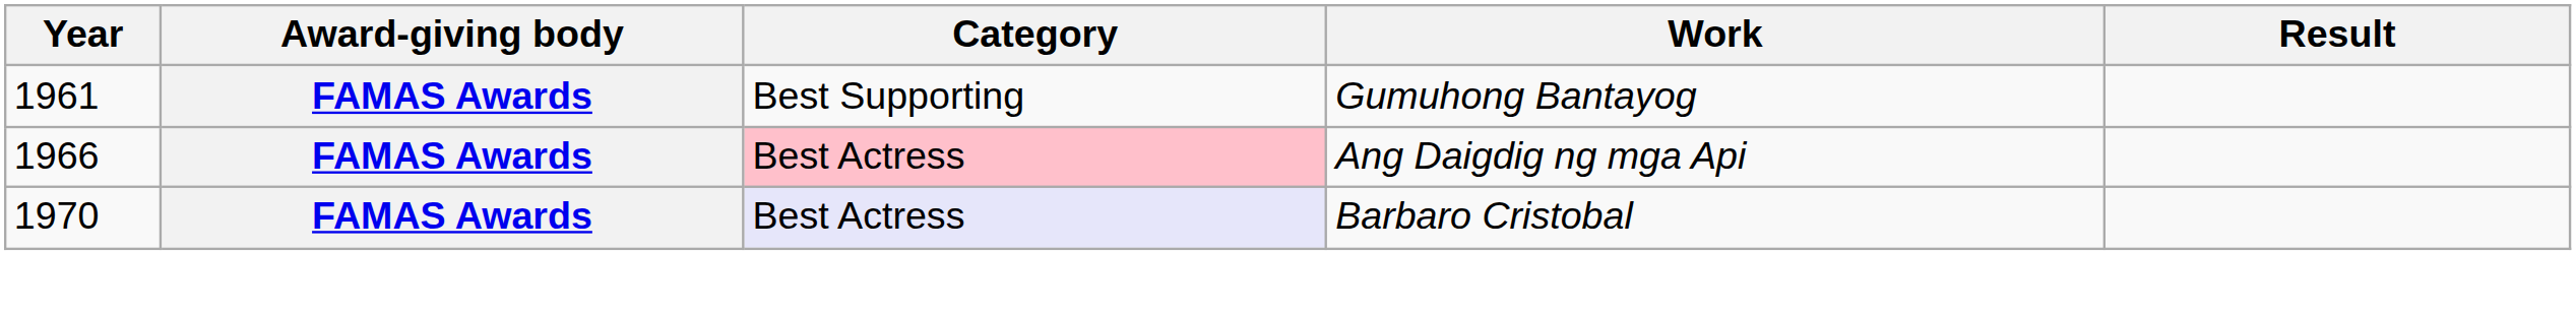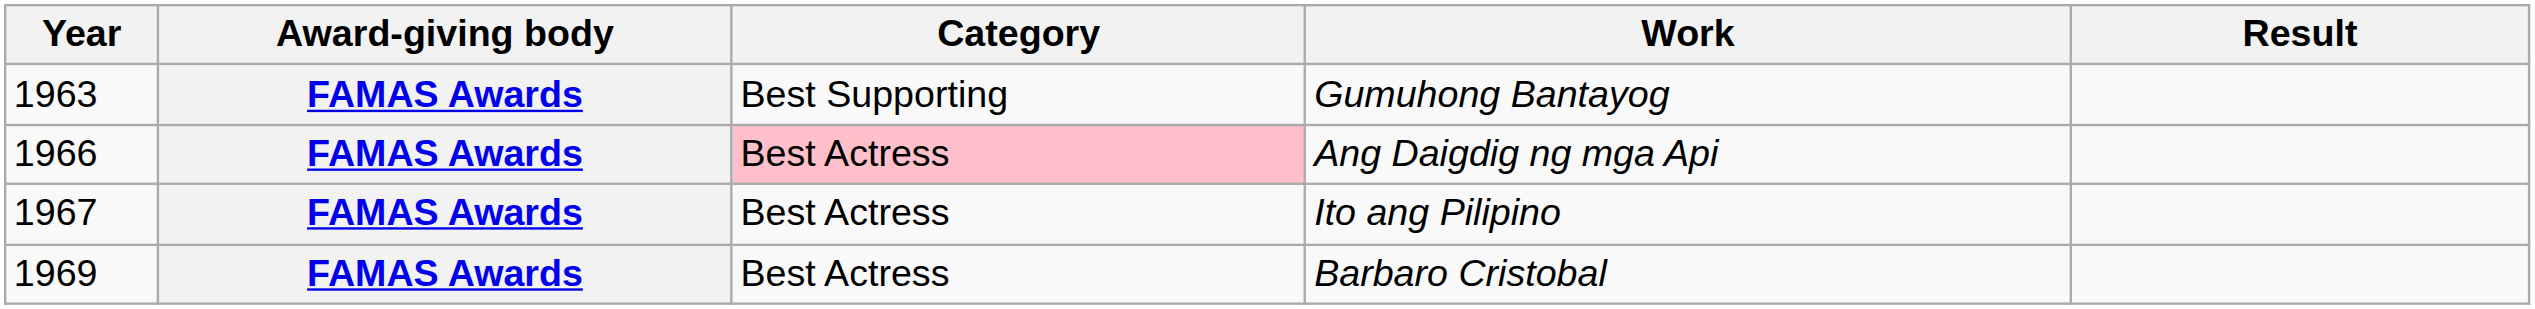Gumuhong Bantayog | Year: 1961 -> 1963
+ row: 1967 | FAMAS Awards | Best Actress | Ito ang Pilipino
Barbaro Cristobal | Year: 1970 -> 1969
Barbaro Cristobal | Category: lavender background -> no background
